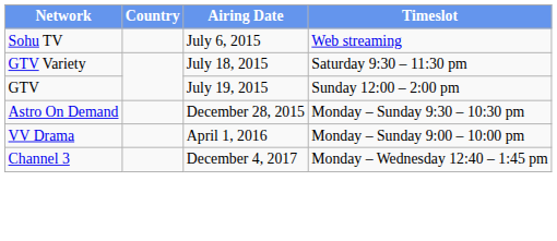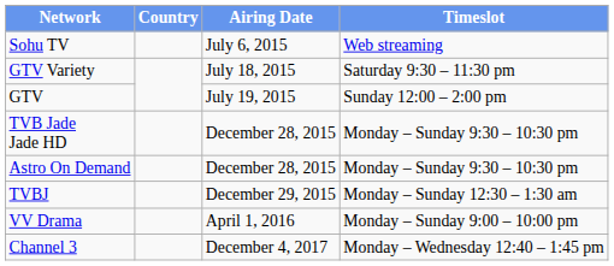+ row: TVB Jade Jade HD | December 28, 2015 | Monday – Sunday 9:30 – 10:30 pm
+ row: TVBJ | December 29, 2015 | Monday – Sunday 12:30 – 1:30 am
